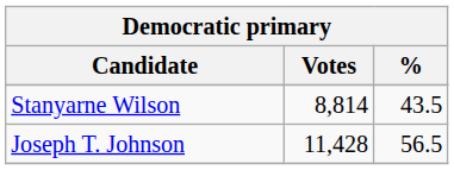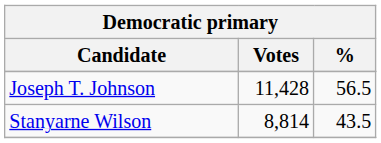rows swapped: Joseph T. Johnson <-> Stanyarne Wilson
